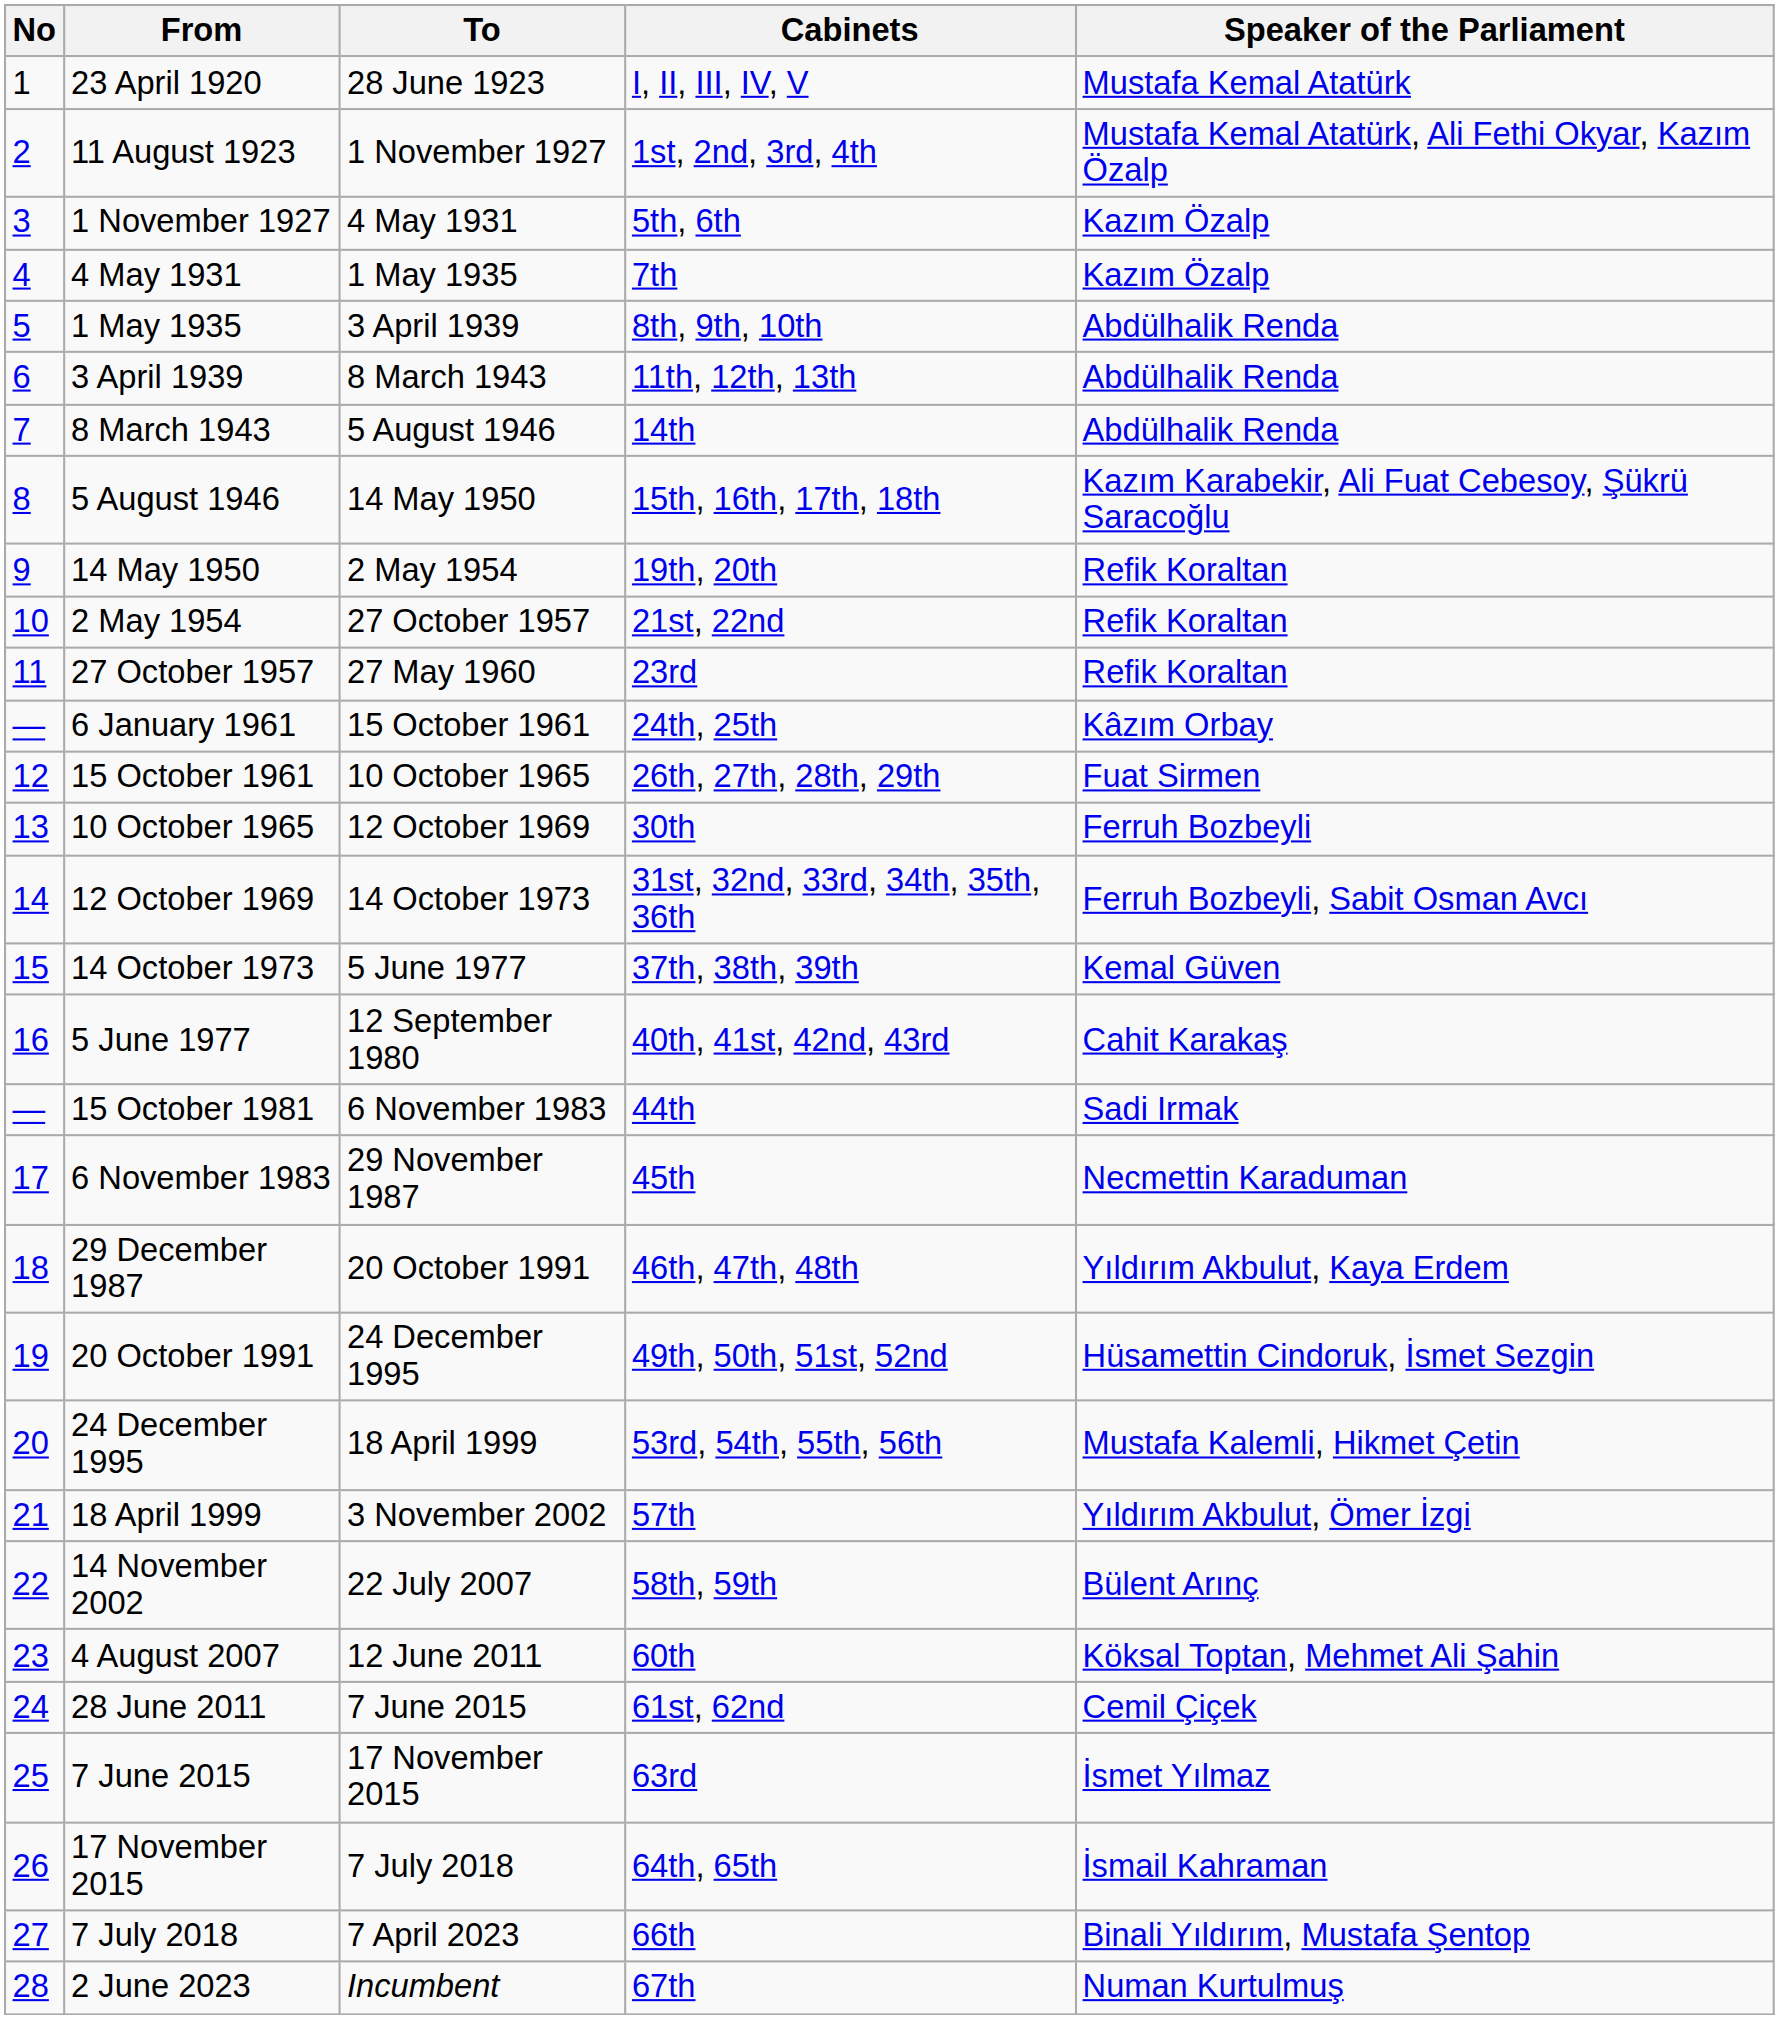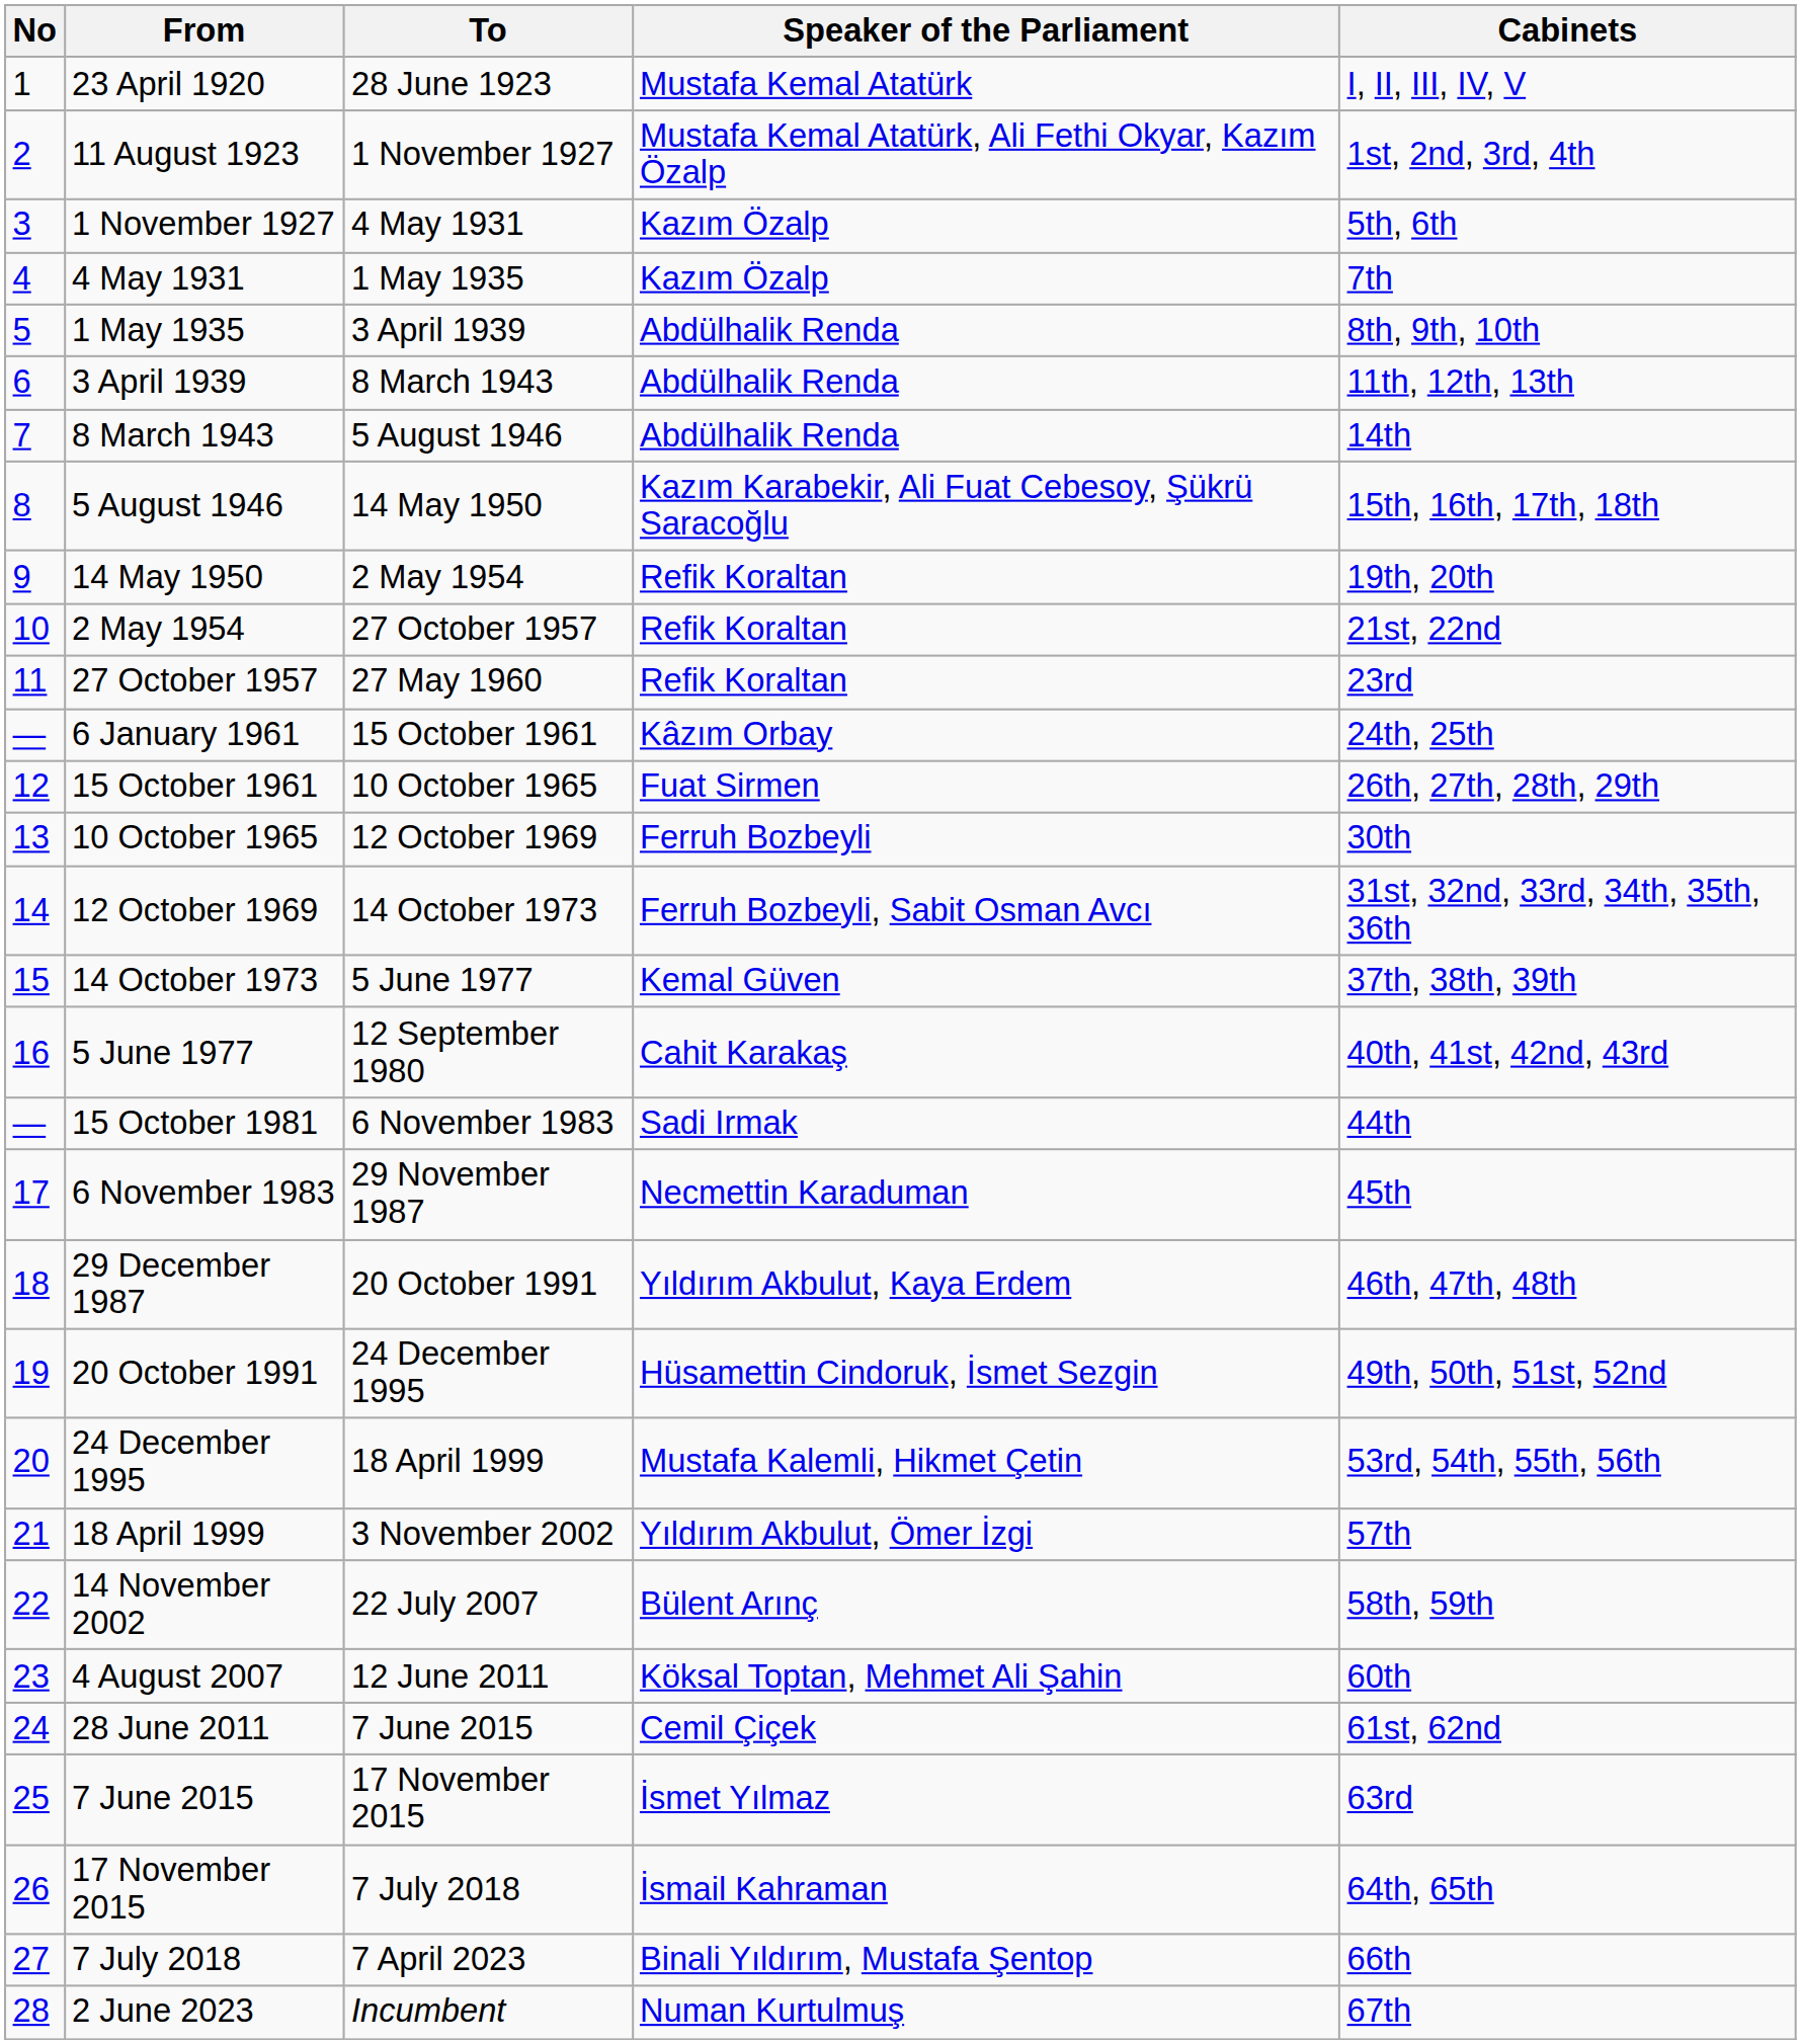columns swapped: Cabinets <-> Speaker of the Parliament
